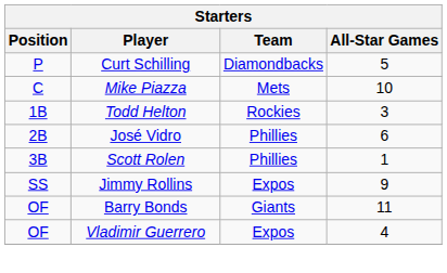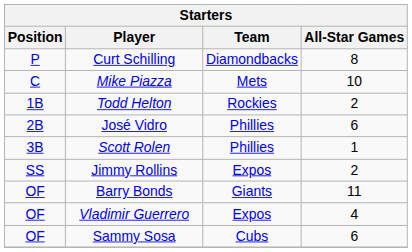Curt Schilling | All-Star Games: 5 -> 8
Todd Helton | All-Star Games: 3 -> 2
Jimmy Rollins | All-Star Games: 9 -> 2
+ row: OF | Sammy Sosa | Cubs | 6
